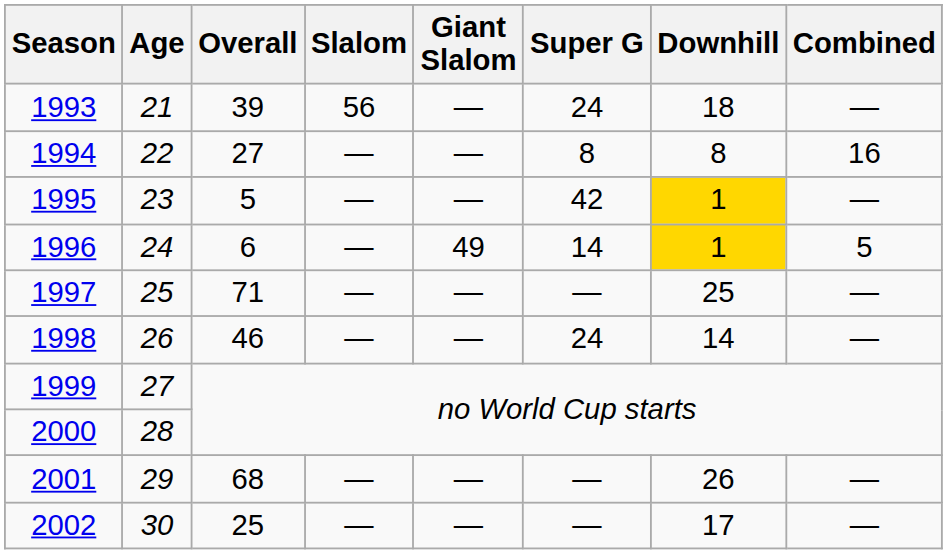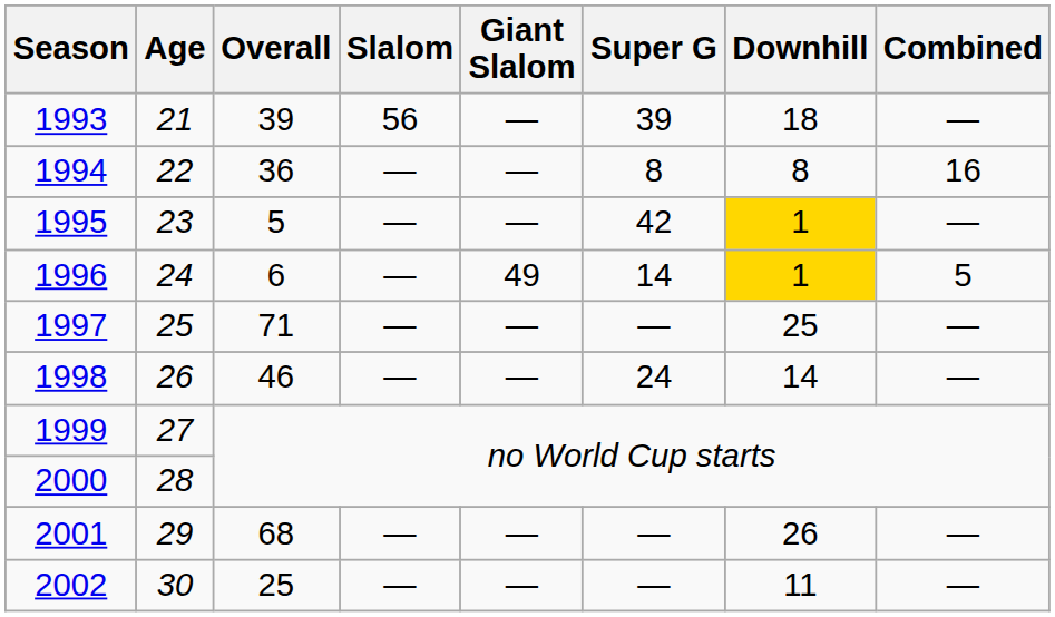1993 | Super G: 24 -> 39
1994 | Overall: 27 -> 36
2002 | Downhill: 17 -> 11
